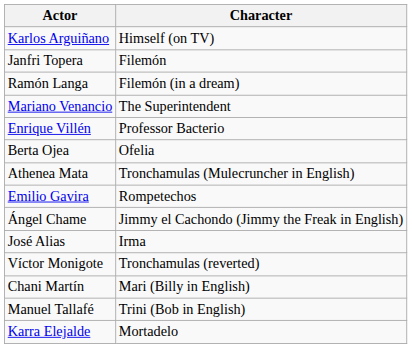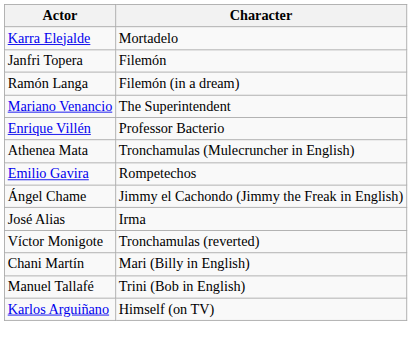rows swapped: Karra Elejalde <-> Karlos Arguiñano
- row: Berta Ojea | Ofelia
